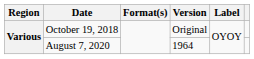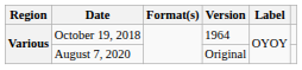October 19, 2018 | Version: Original -> 1964
August 7, 2020 | Version: 1964 -> Original
